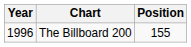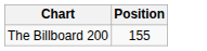- column: Year | 1996
